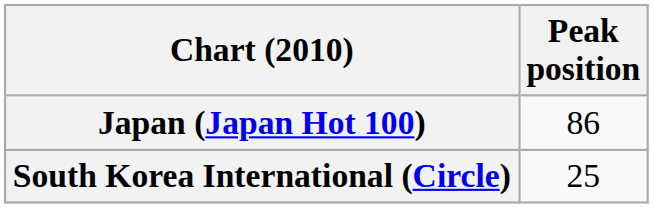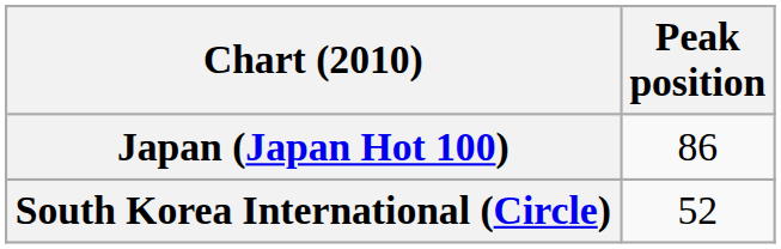South Korea International (Circle) | Peak position: 25 -> 52
